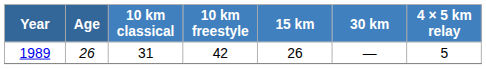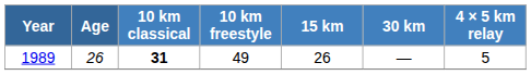1989 | 10 km classical: normal -> bold
1989 | 10 km freestyle: 42 -> 49
